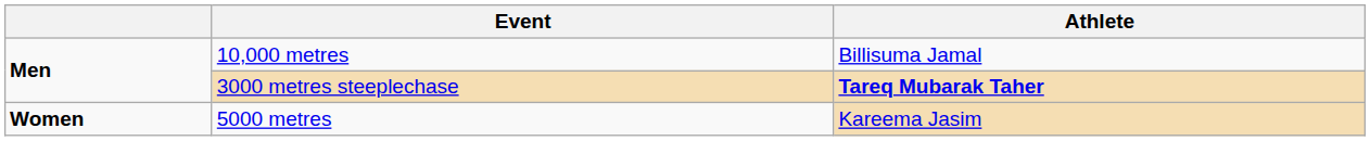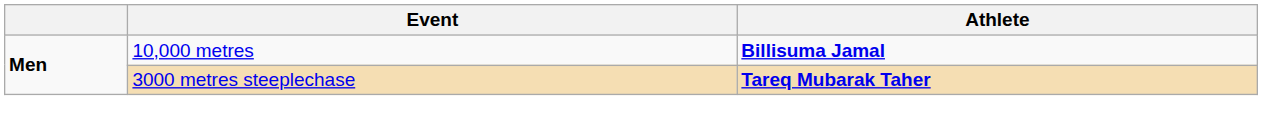10,000 metres | Athlete: normal -> bold
- row: Women | 5000 metres | Kareema Jasim
